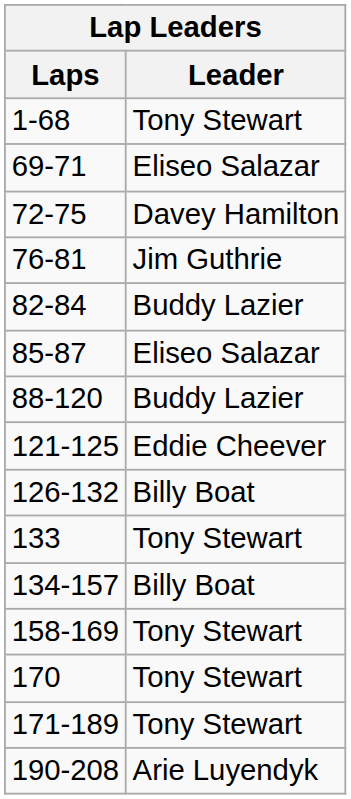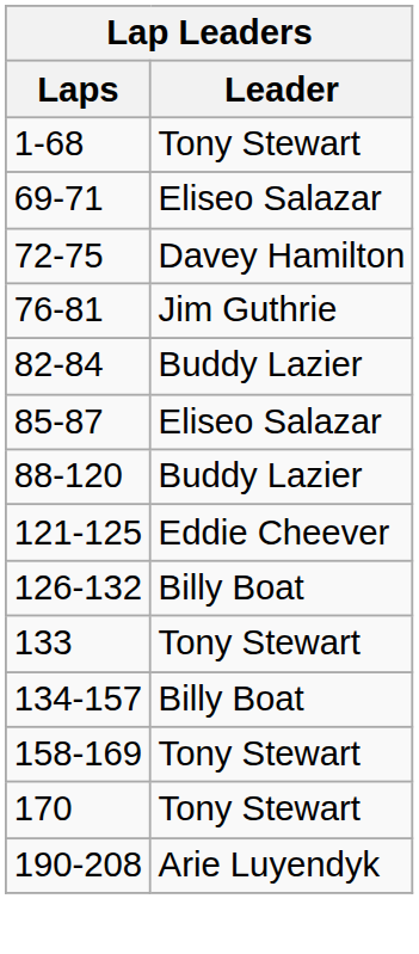- row: 171-189 | Tony Stewart
